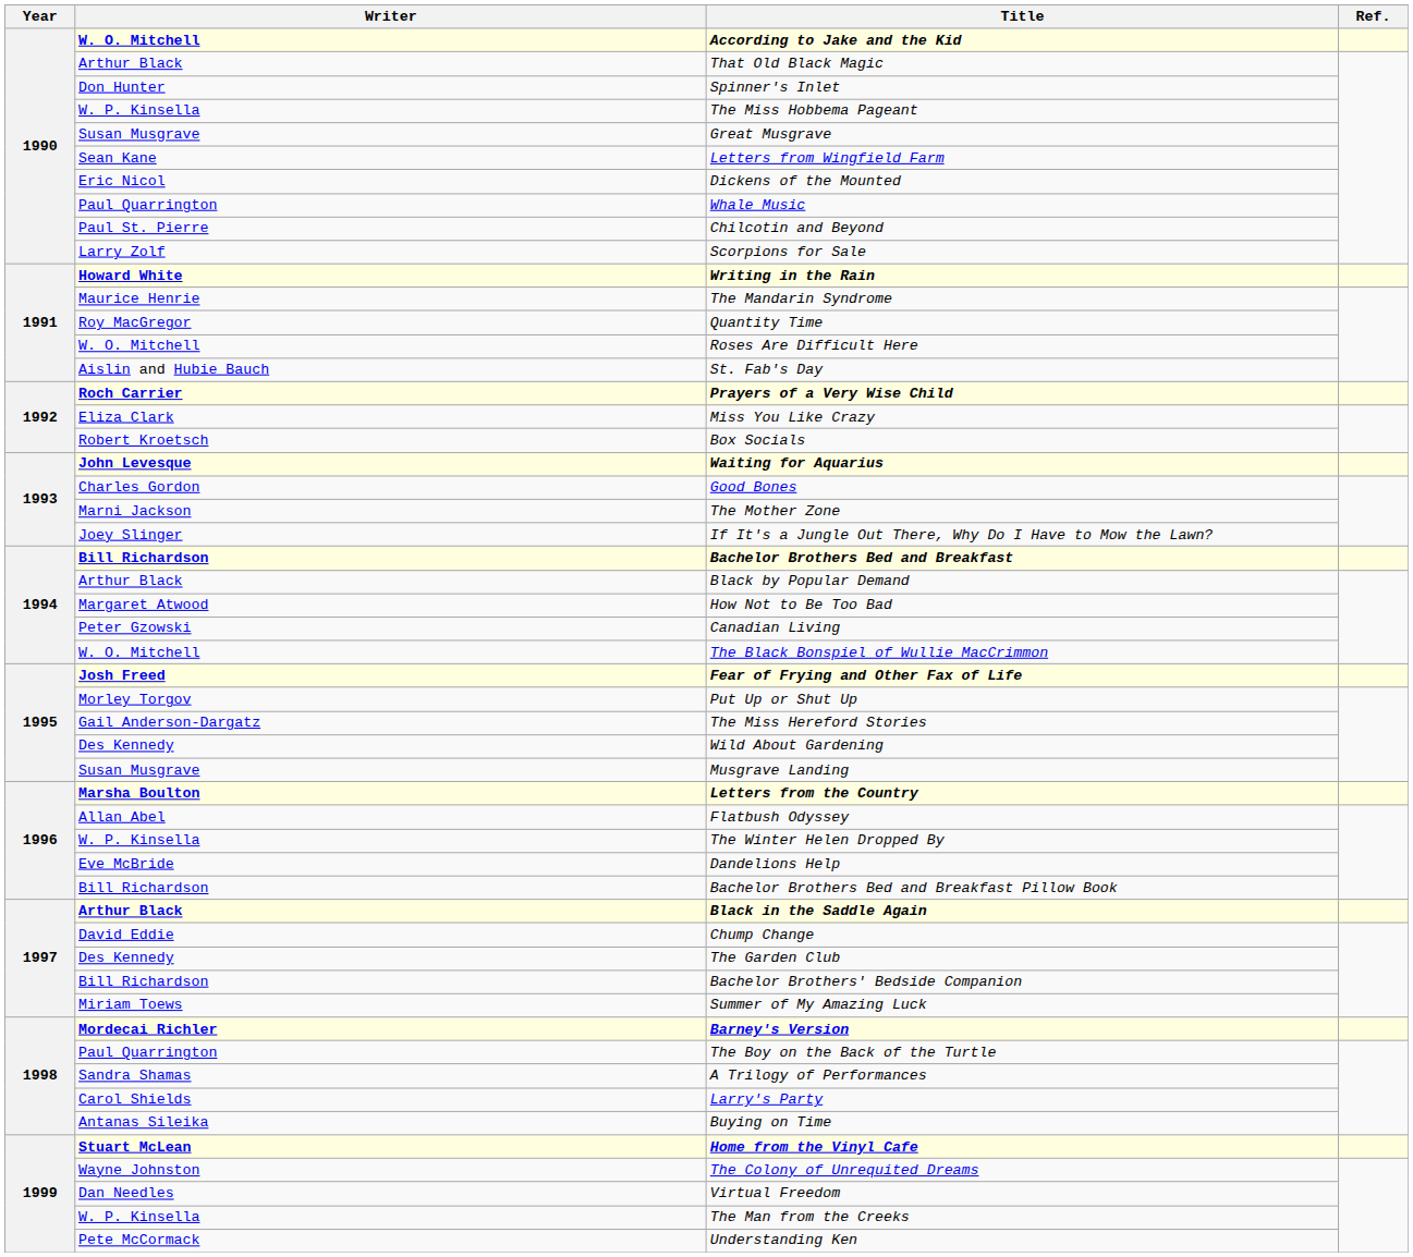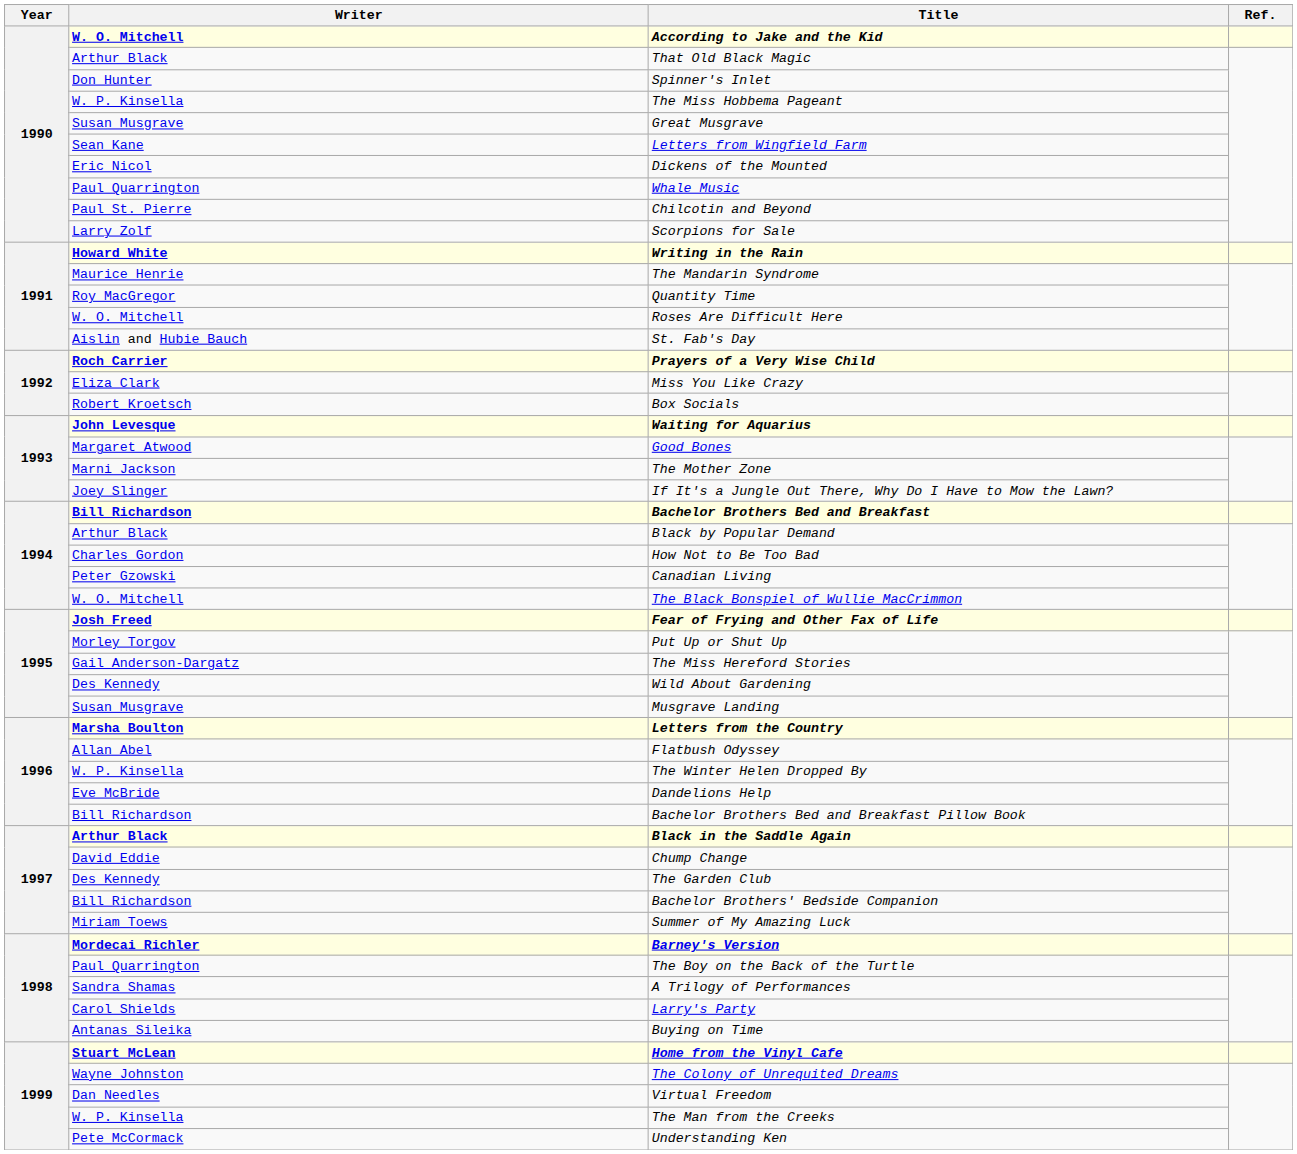Good Bones | Writer: Charles Gordon -> Margaret Atwood
How Not to Be Too Bad | Writer: Margaret Atwood -> Charles Gordon
